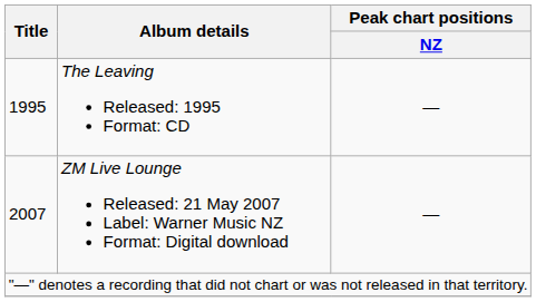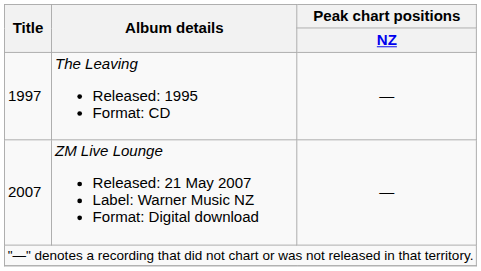The Leaving Released: 1995 Format: CD | Title: 1995 -> 1997
